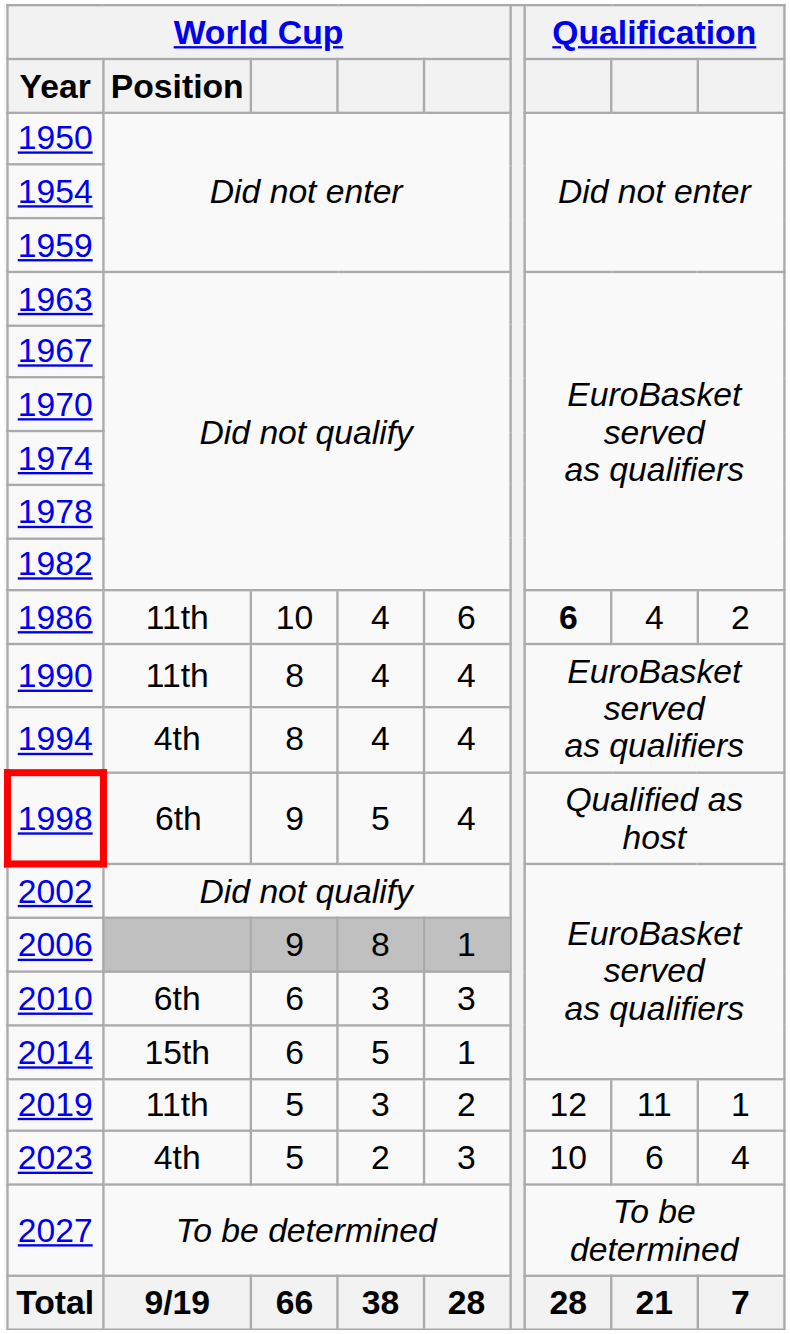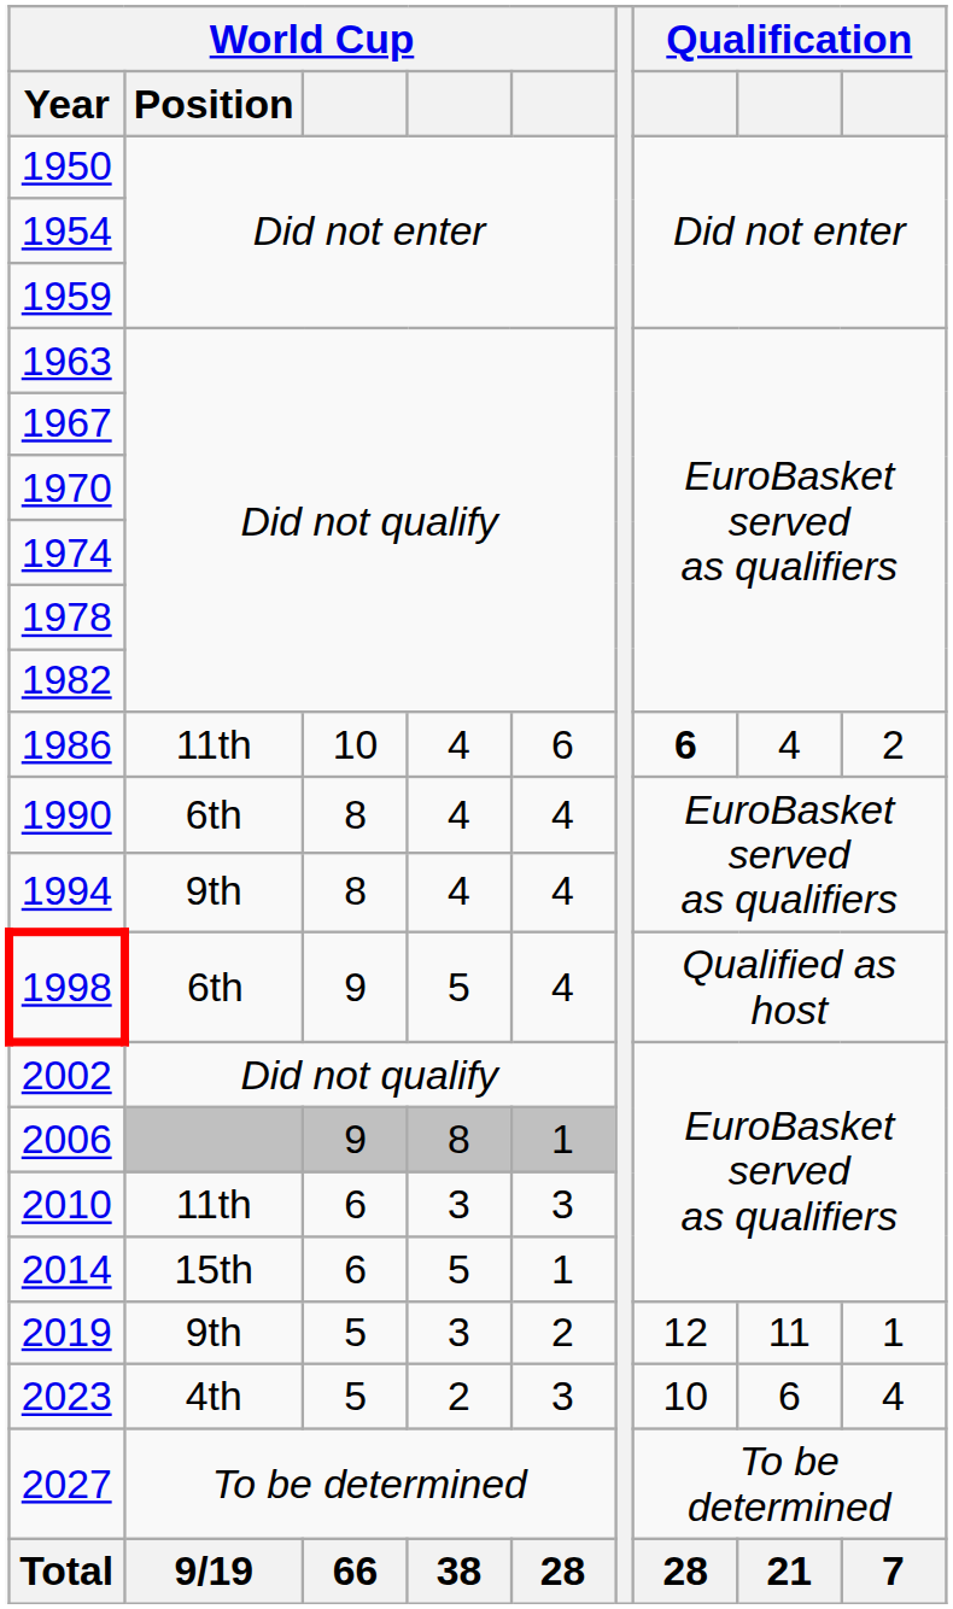1990 | World Cup / Position: 11th -> 6th
1994 | World Cup / Position: 4th -> 9th
2010 | World Cup / Position: 6th -> 11th
2019 | World Cup / Position: 11th -> 9th
